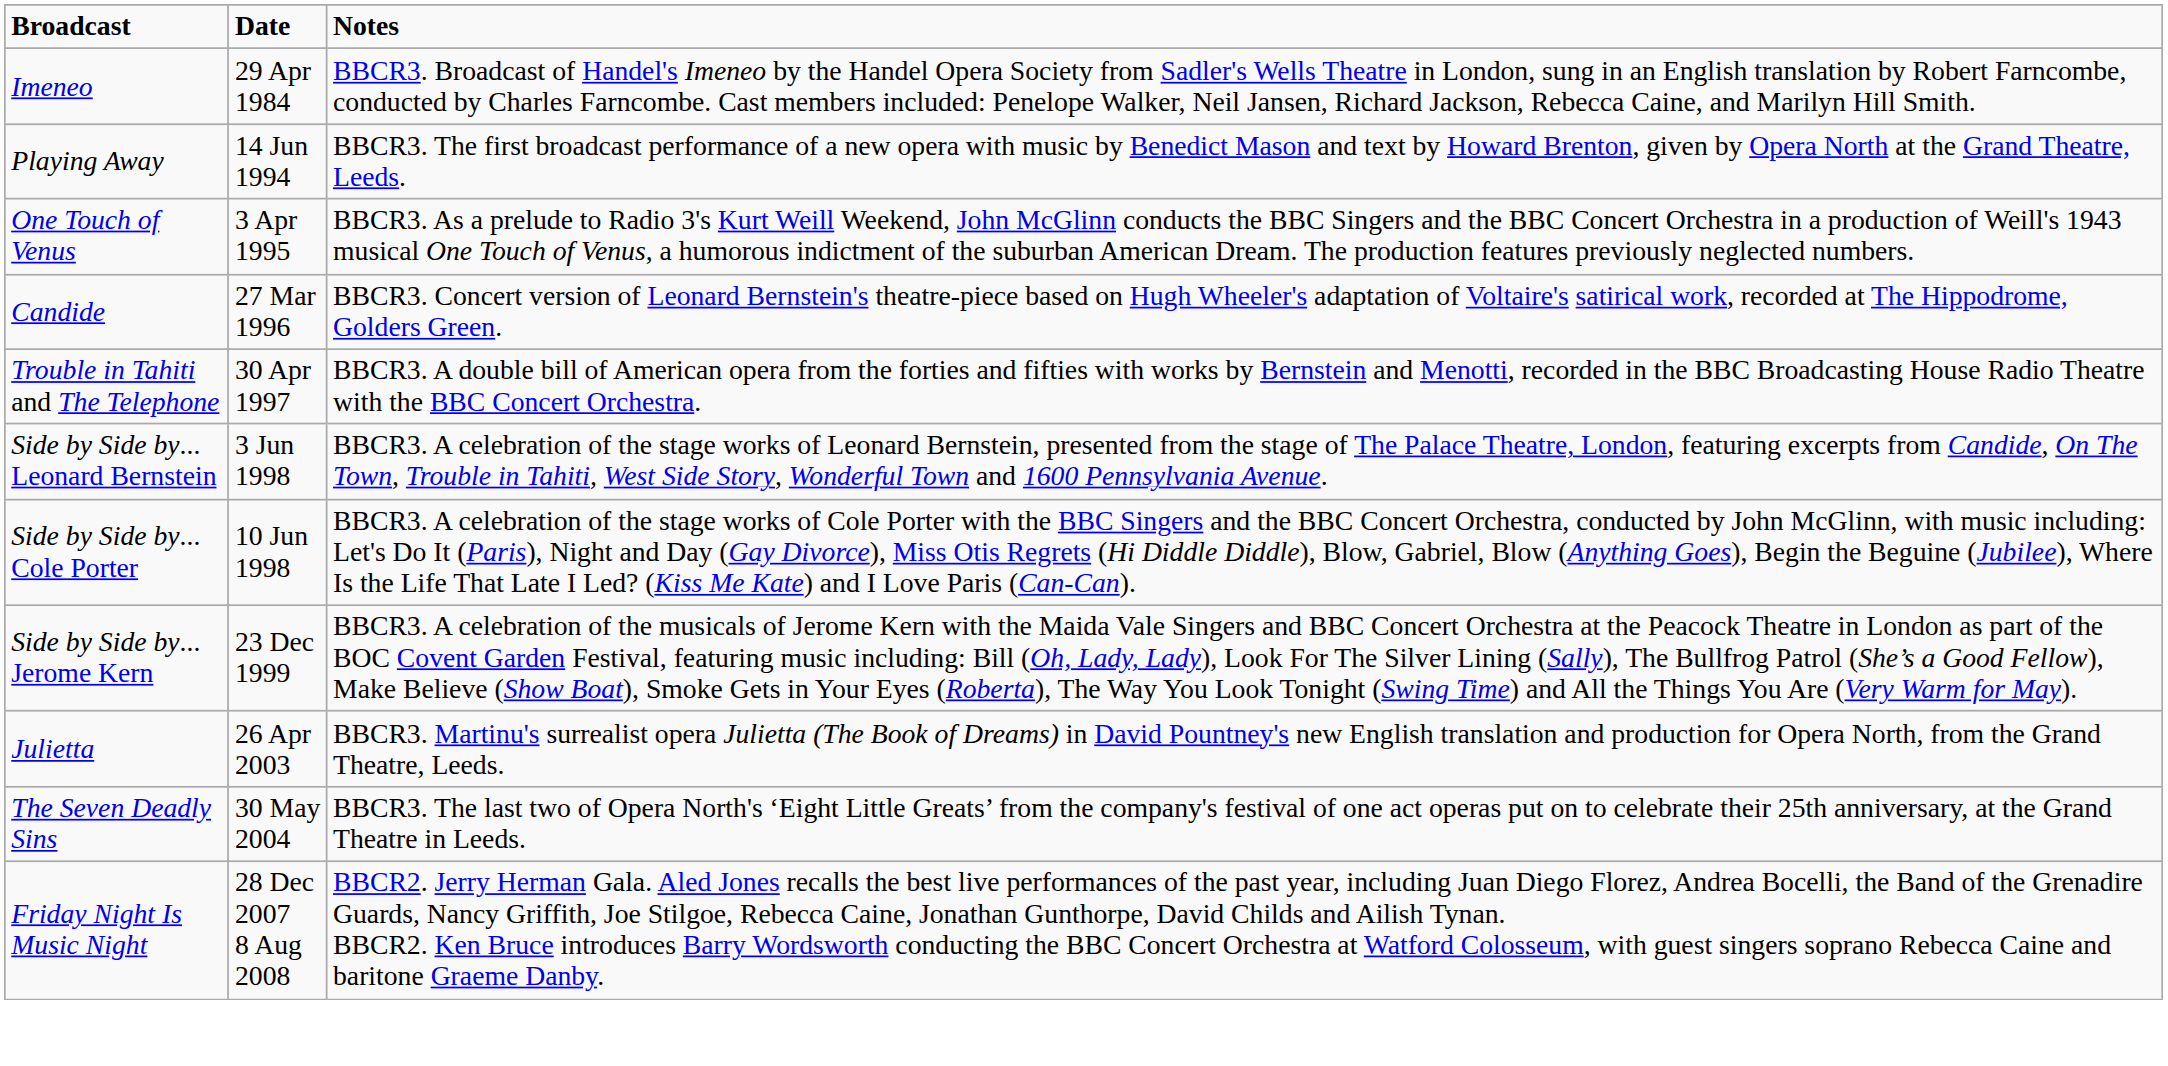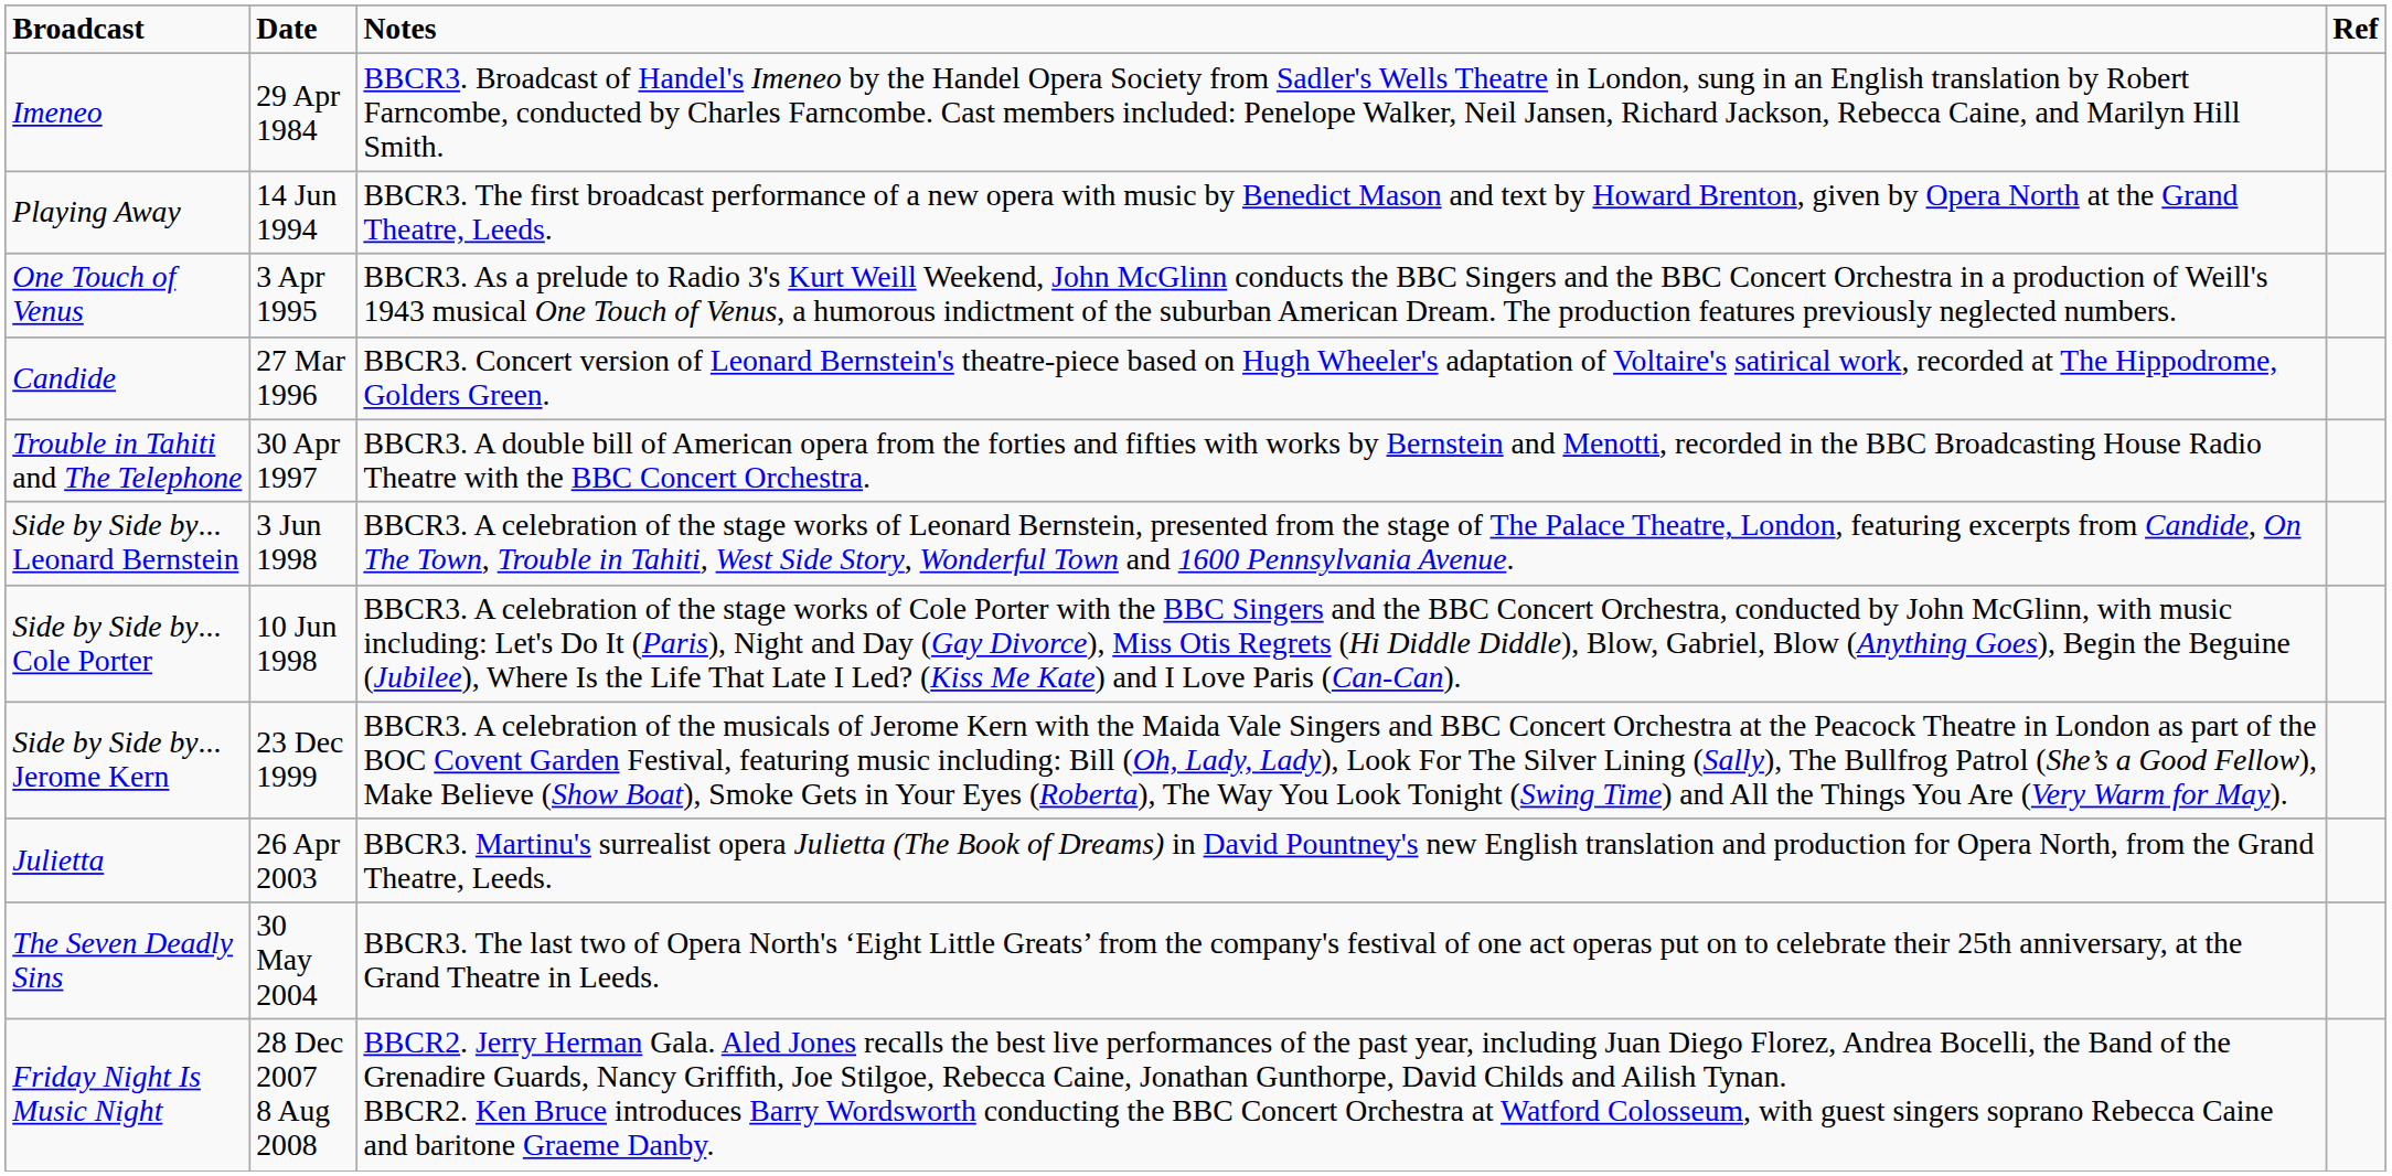+ column: Ref
